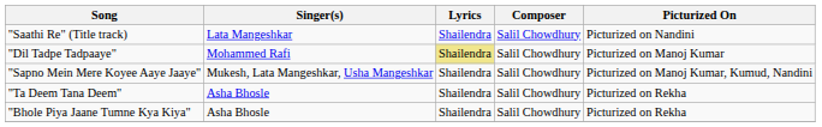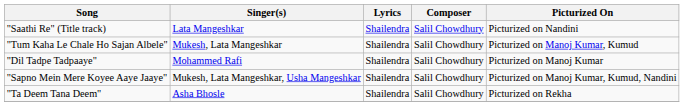+ row: "Tum Kaha Le Chale Ho Sajan Albele" | Mukesh, Lata Mangeshkar | Shailendra | Salil Chowdhury | Picturized on Manoj Kumar, Kumud
"Dil Tadpe Tadpaaye" | Lyrics: khaki background -> no background
- row: "Bhole Piya Jaane Tumne Kya Kiya" | Asha Bhosle | Shailendra | Salil Chowdhury | Picturized on Rekha
